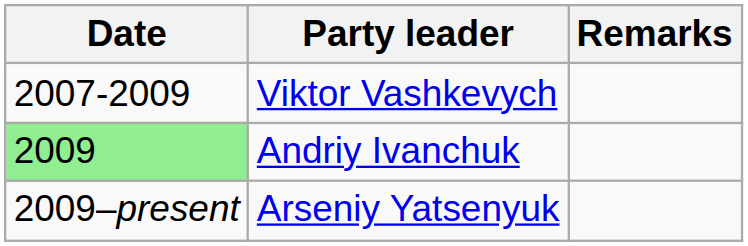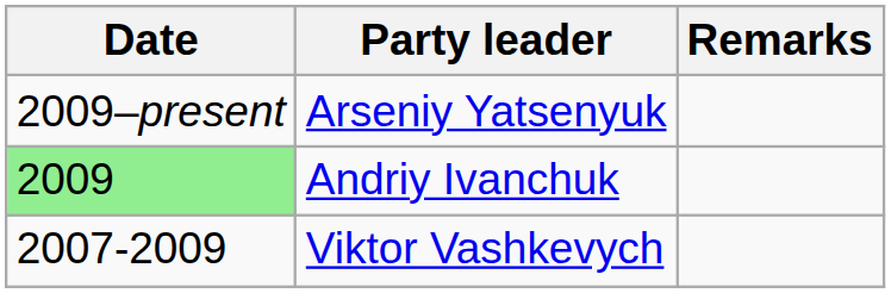rows swapped: Viktor Vashkevych <-> Arseniy Yatsenyuk
